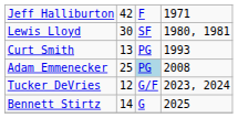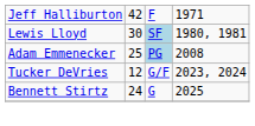Lewis Lloyd | column 3: no background -> lightblue background
- row: Curt Smith | 13 | PG | 1993
Bennett Stirtz | column 2: 14 -> 24
